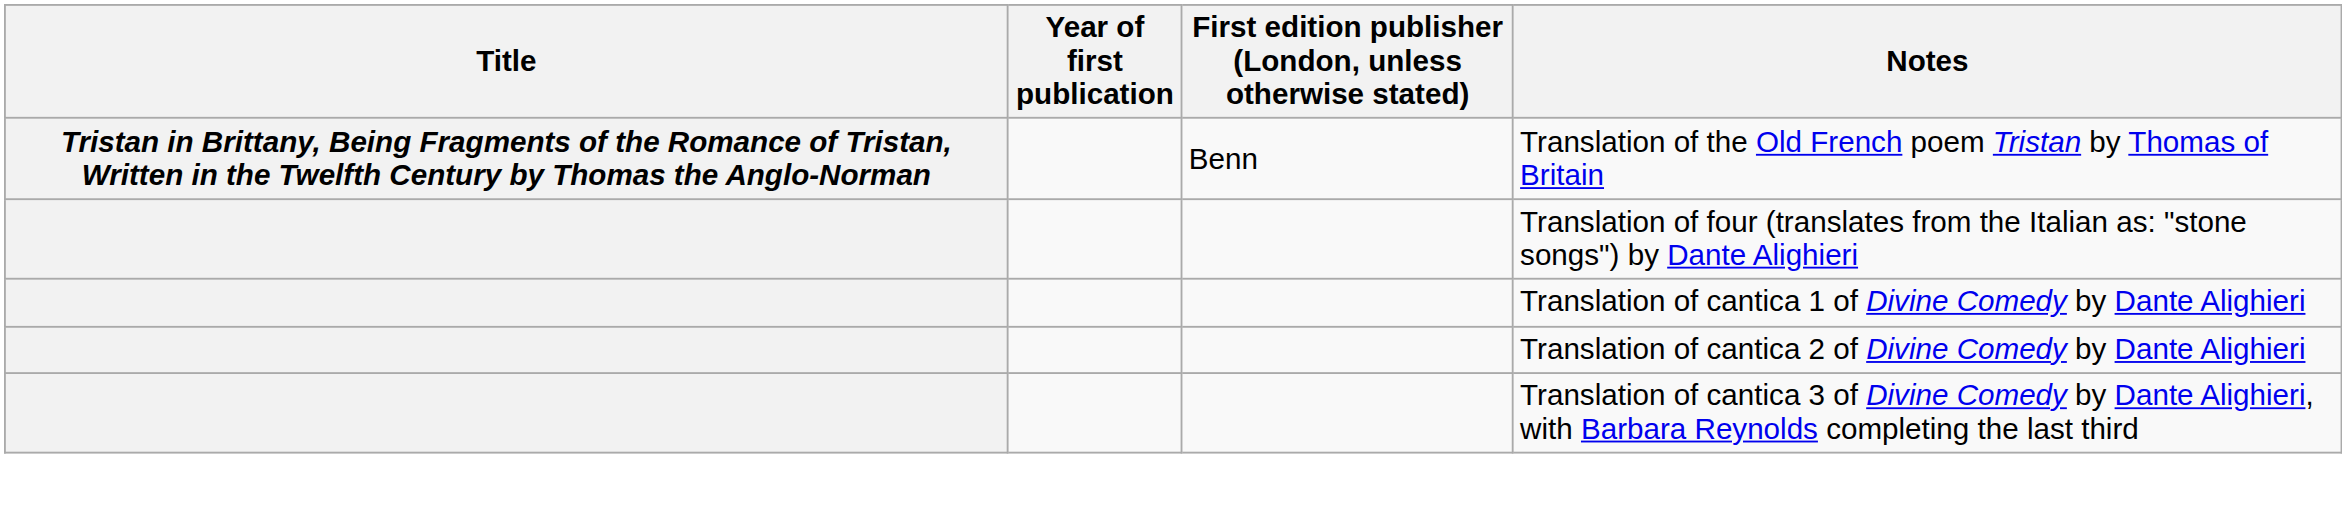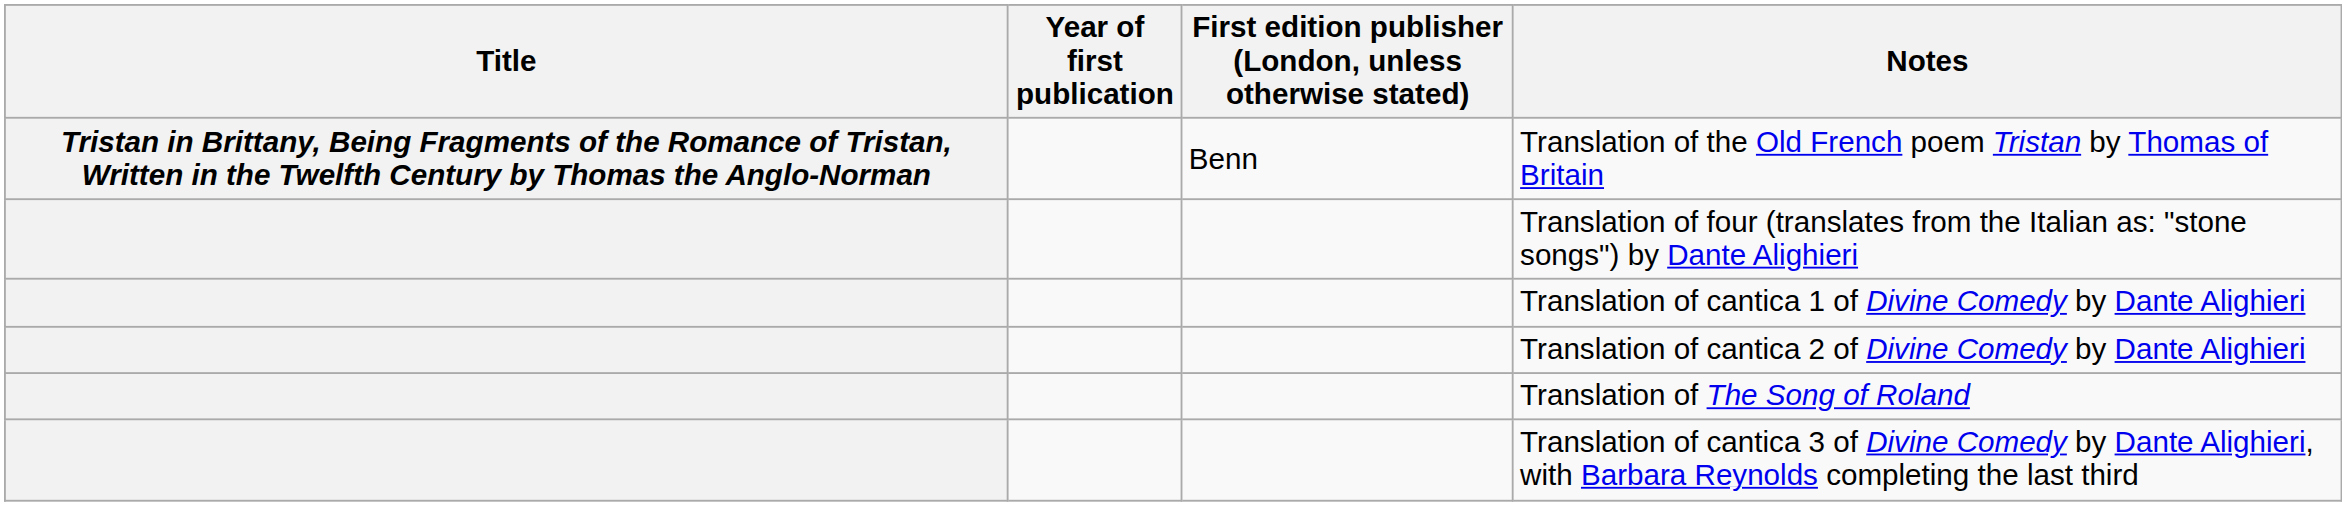+ row: Translation of The Song of Roland
